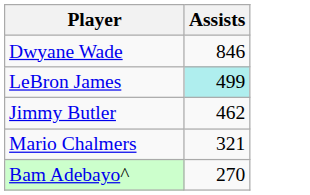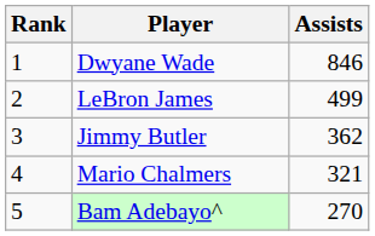+ column: Rank | 1 | 2 | 3 | 4 | 5
LeBron James | Assists: paleturquoise background -> no background
Jimmy Butler | Assists: 462 -> 362
